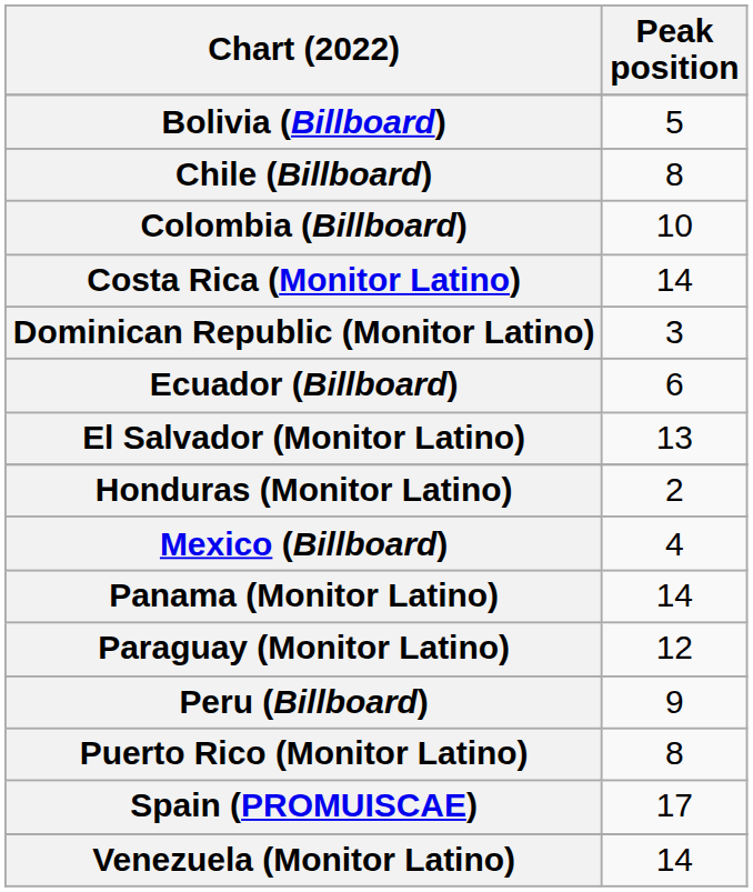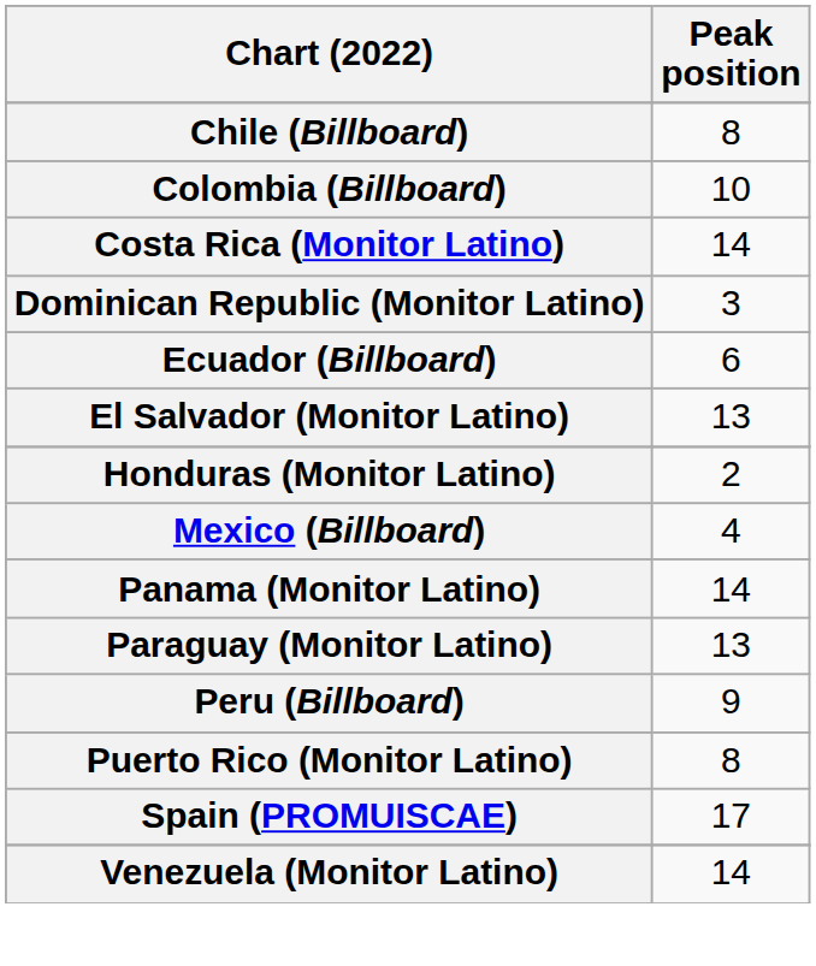- row: Bolivia (Billboard) | 5
Paraguay (Monitor Latino) | Peak position: 12 -> 13
